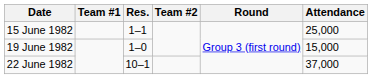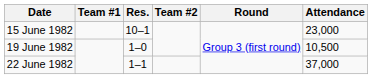15 June 1982 | Res.: 1–1 -> 10–1
15 June 1982 | Attendance: 25,000 -> 23,000
19 June 1982 | Attendance: 15,000 -> 10,500
22 June 1982 | Res.: 10–1 -> 1–1
